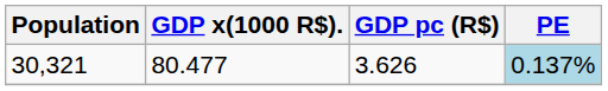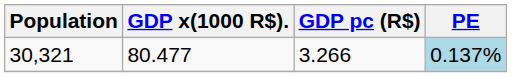30,321 | GDP pc (R$): 3.626 -> 3.266
